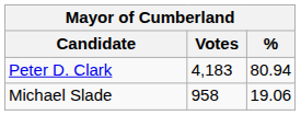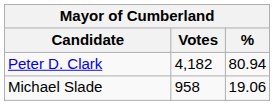Peter D. Clark | Votes: 4,183 -> 4,182
